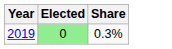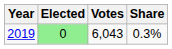+ column: Votes | 6,043
